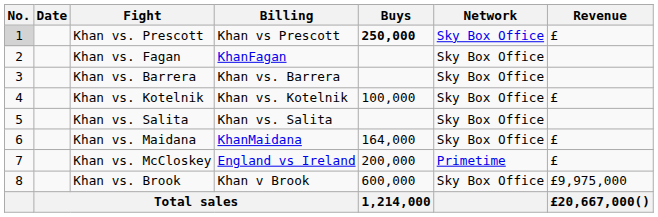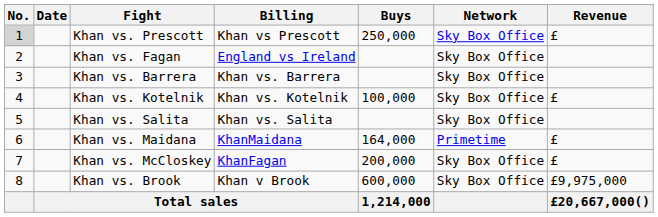Khan vs. Prescott | Buys: bold -> normal
Khan vs. Fagan | Billing: KhanFagan -> England vs Ireland
Khan vs. Maidana | Network: Sky Box Office -> Primetime
Khan vs. McCloskey | Billing: England vs Ireland -> KhanFagan
Khan vs. McCloskey | Network: Primetime -> Sky Box Office
